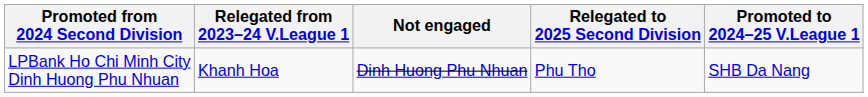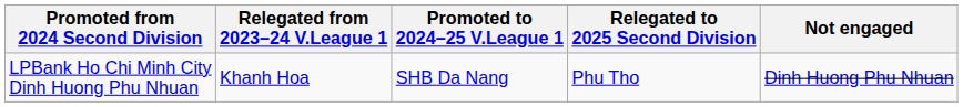columns swapped: Promoted to 2024–25 V.League 1 <-> Not engaged
